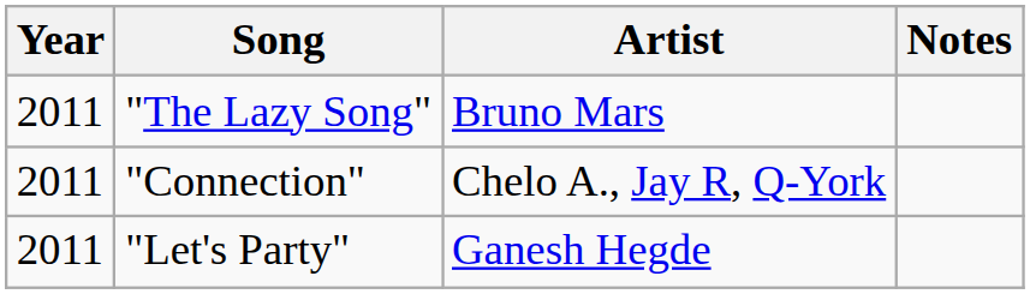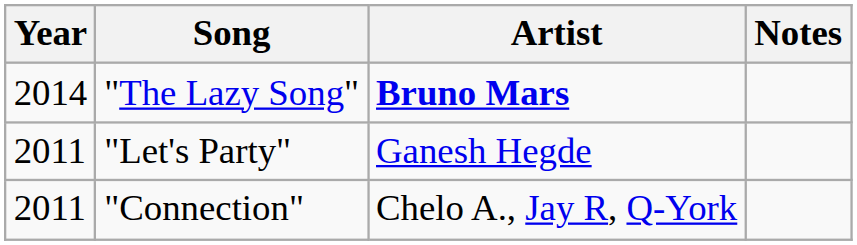"The Lazy Song" | Year: 2011 -> 2014
"The Lazy Song" | Artist: normal -> bold
rows swapped: "Let's Party" <-> "Connection"
